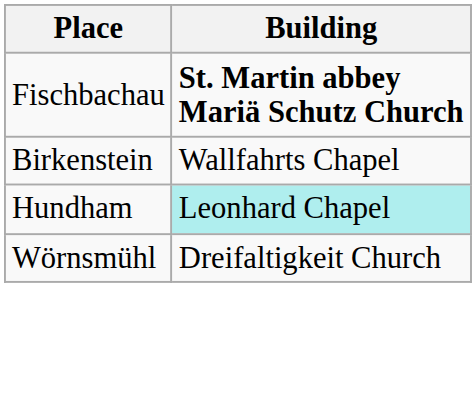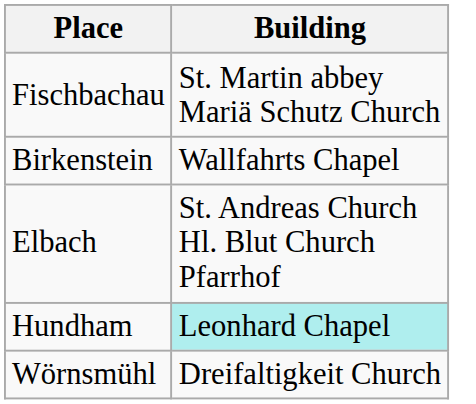Fischbachau | Building: bold -> normal
+ row: Elbach | St. Andreas Church Hl. Blut Church Pfarrhof
